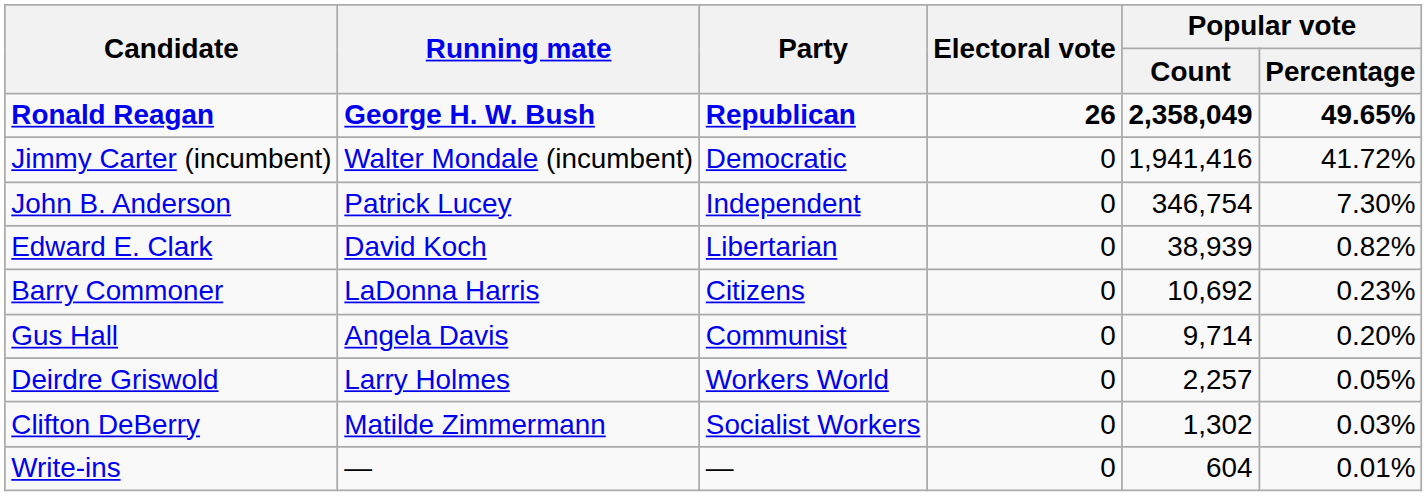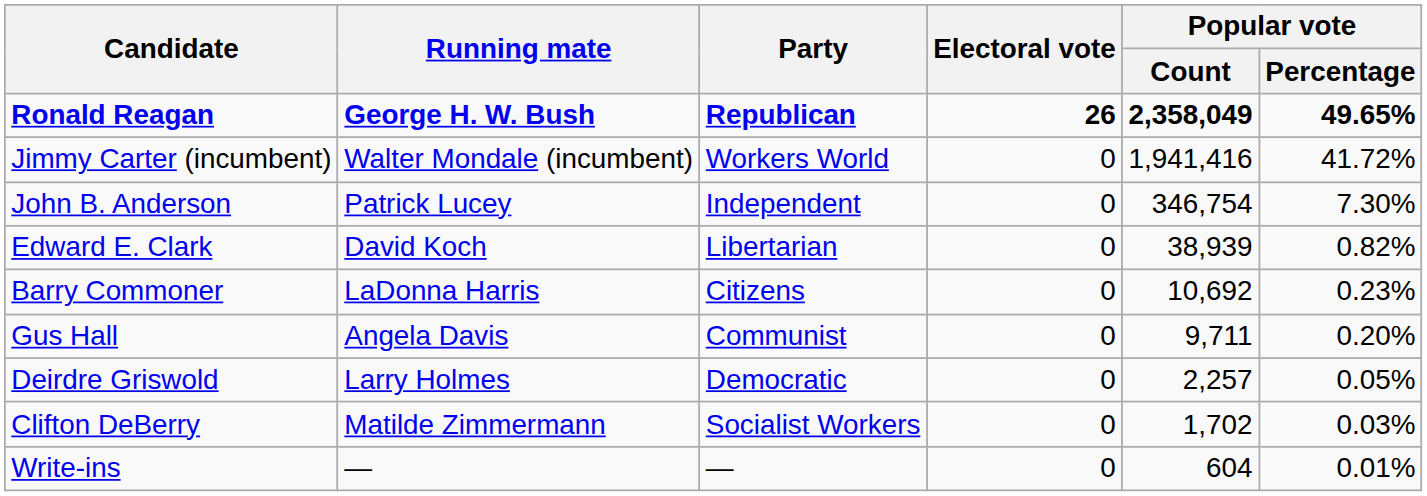Jimmy Carter (incumbent) | Party: Democratic -> Workers World
Gus Hall | Popular vote / Count: 9,714 -> 9,711
Deirdre Griswold | Party: Workers World -> Democratic
Clifton DeBerry | Popular vote / Count: 1,302 -> 1,702
